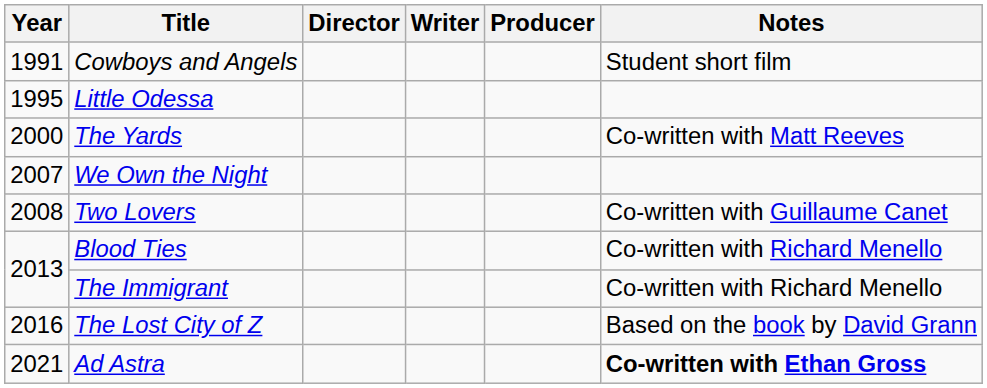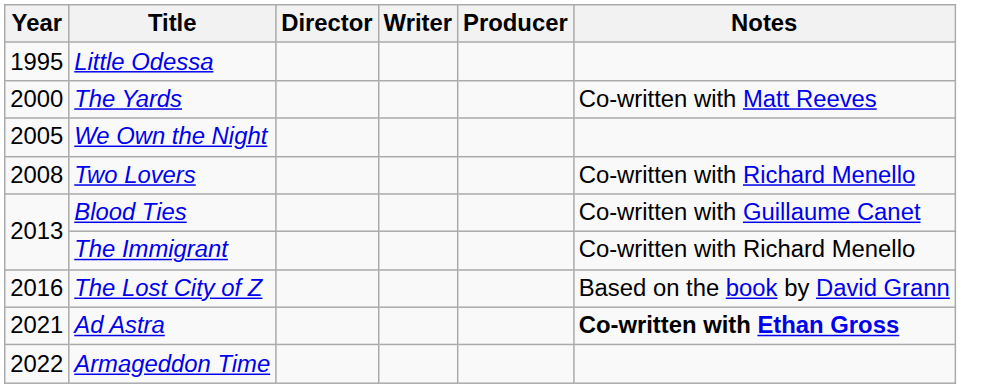- row: 1991 | Cowboys and Angels | Student short film
We Own the Night | Year: 2007 -> 2005
Two Lovers | Notes: Co-written with Guillaume Canet -> Co-written with Richard Menello
Blood Ties | Notes: Co-written with Richard Menello -> Co-written with Guillaume Canet
+ row: 2022 | Armageddon Time
